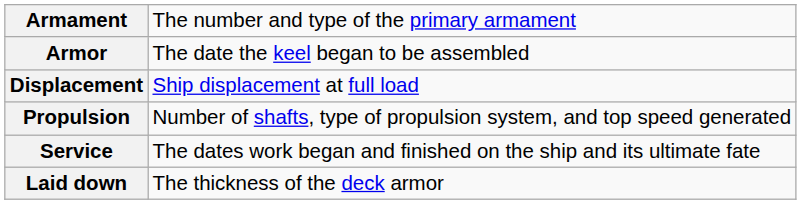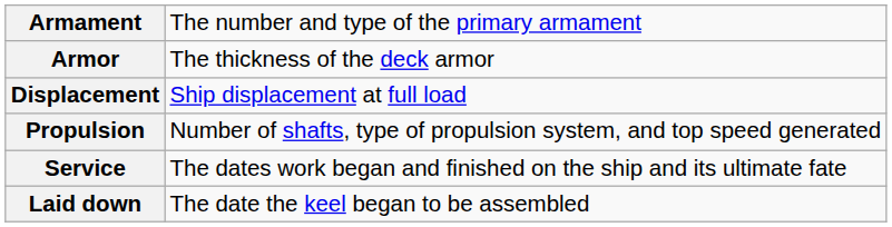Armor | column 2: The date the keel began to be assembled -> The thickness of the deck armor
Laid down | column 2: The thickness of the deck armor -> The date the keel began to be assembled
